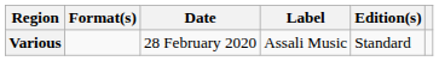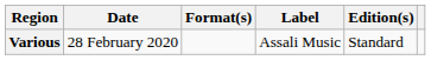columns swapped: Date <-> Format(s)
